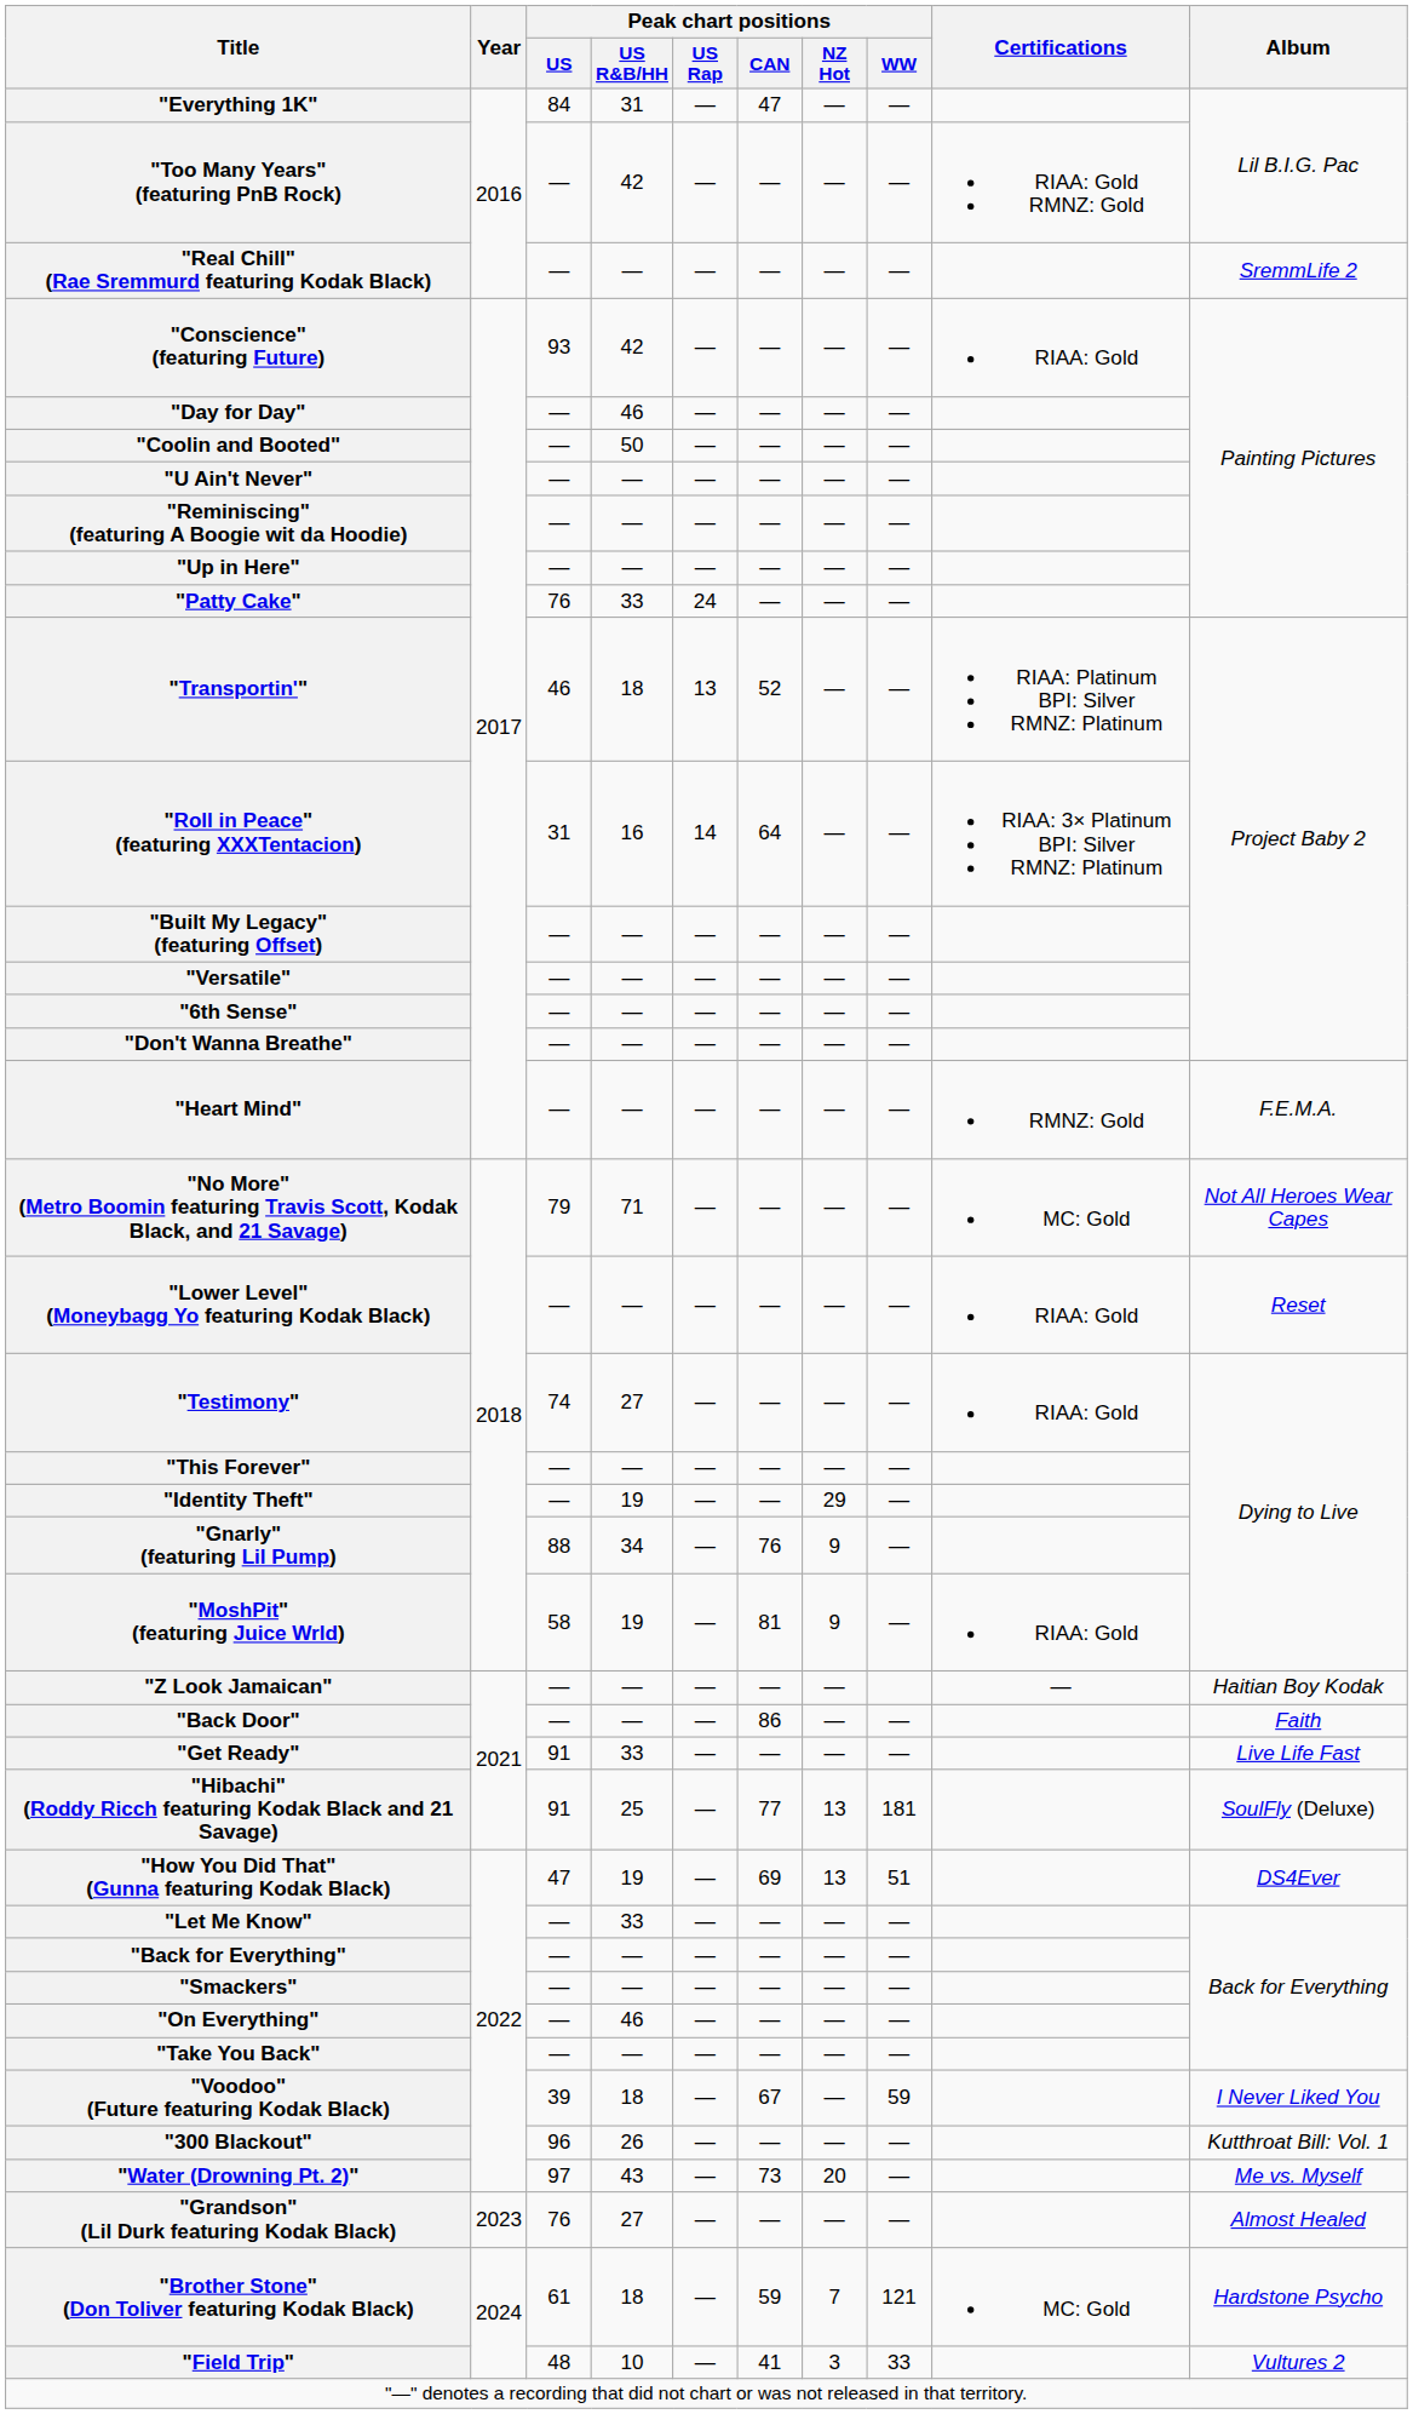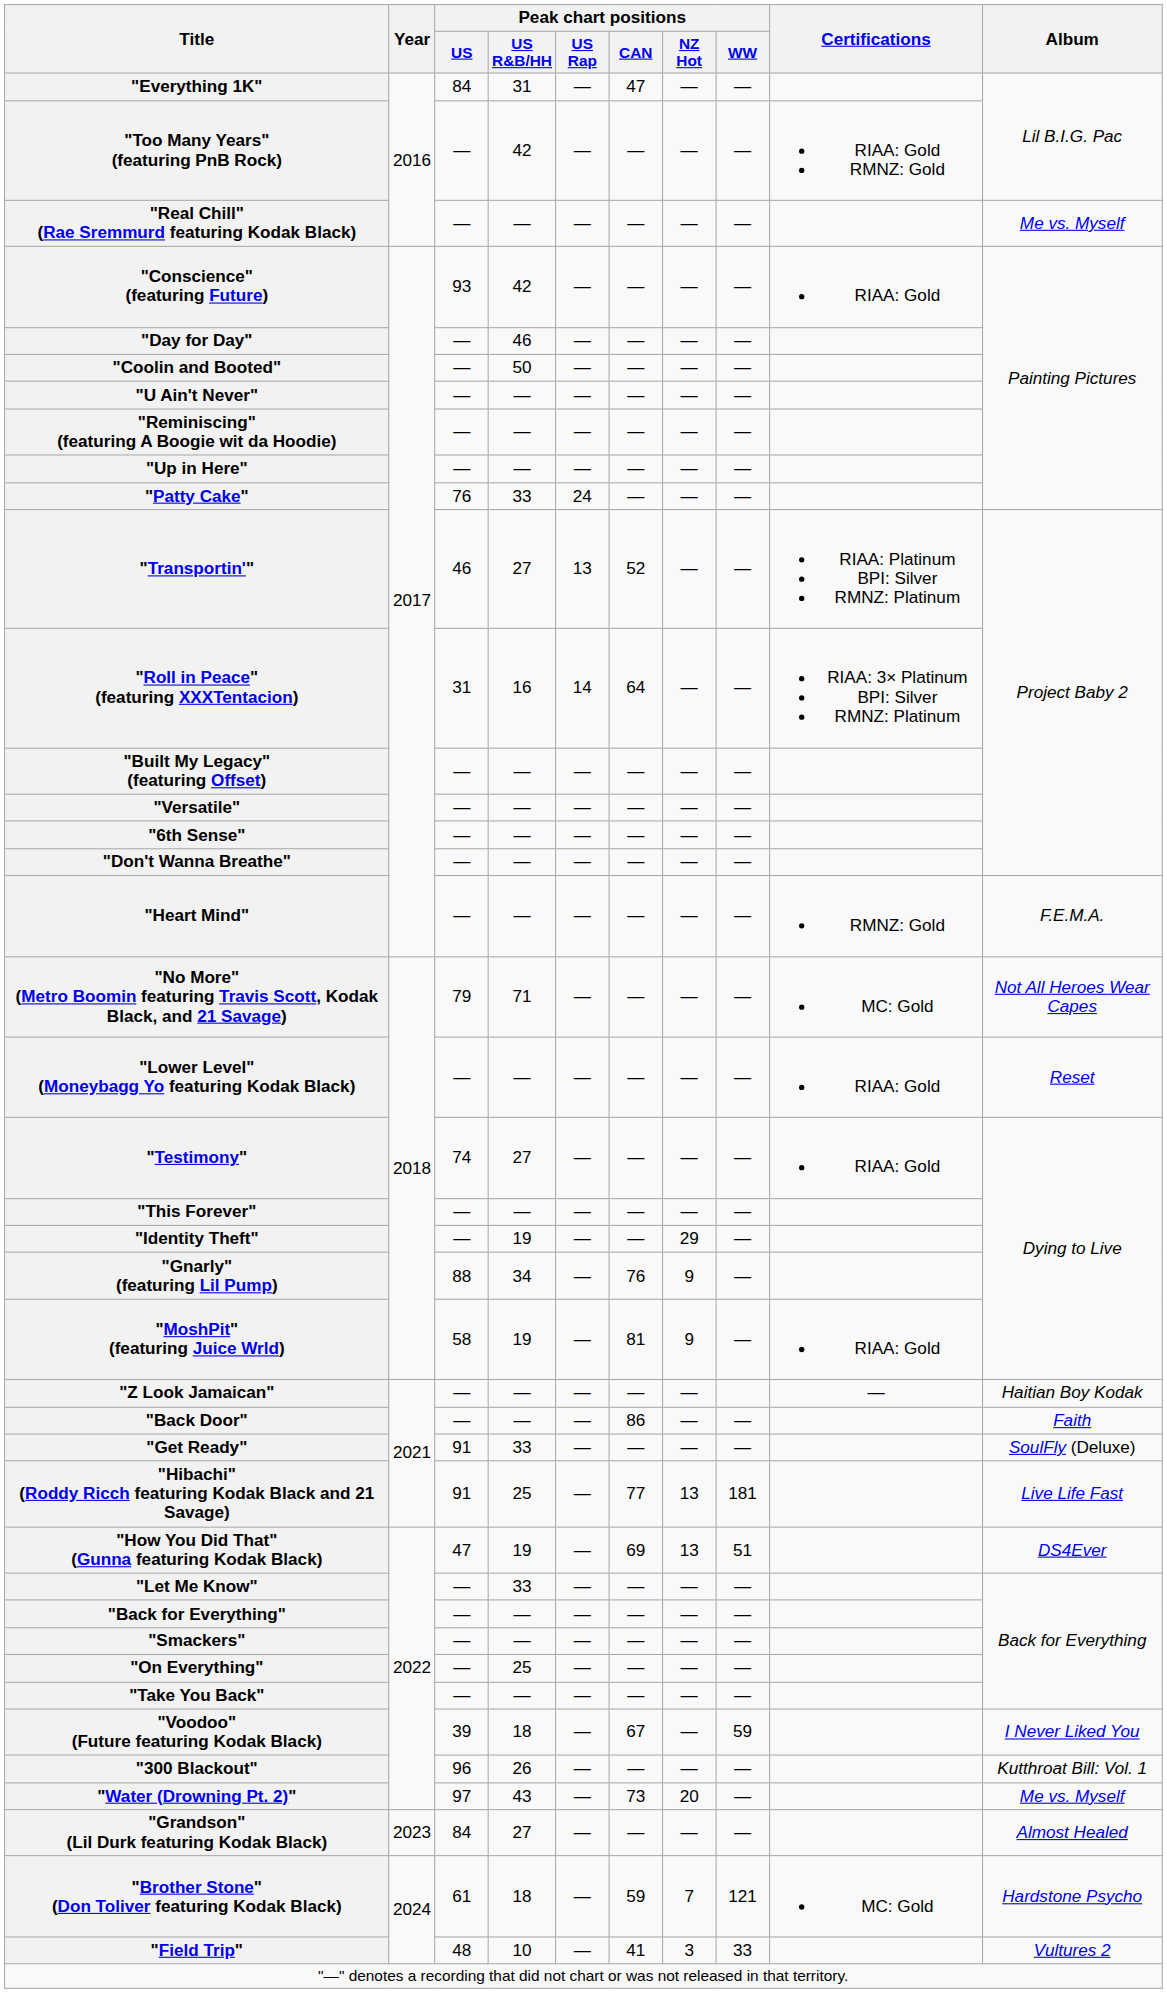"Real Chill" (Rae Sremmurd featuring Kodak Black) | Album: SremmLife 2 -> Me vs. Myself
"Transportin'" | Peak chart positions / US R&B/HH: 18 -> 27
"Get Ready" | Album: Live Life Fast -> SoulFly (Deluxe)
"Hibachi" (Roddy Ricch featuring Kodak Black and 21 Savage) | Album: SoulFly (Deluxe) -> Live Life Fast
"On Everything" | Peak chart positions / US R&B/HH: 46 -> 25
"Grandson" (Lil Durk featuring Kodak Black) | Peak chart positions / US: 76 -> 84
